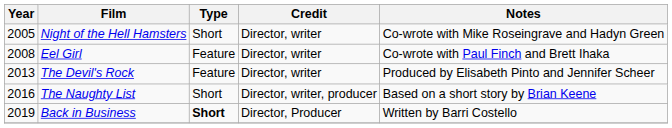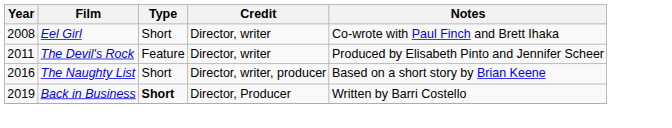- row: 2005 | Night of the Hell Hamsters | Short | Director, writer | Co-wrote with Mike Roseingrave and Hadyn Green
Eel Girl | Type: Feature -> Short
The Devil's Rock | Year: 2013 -> 2011
